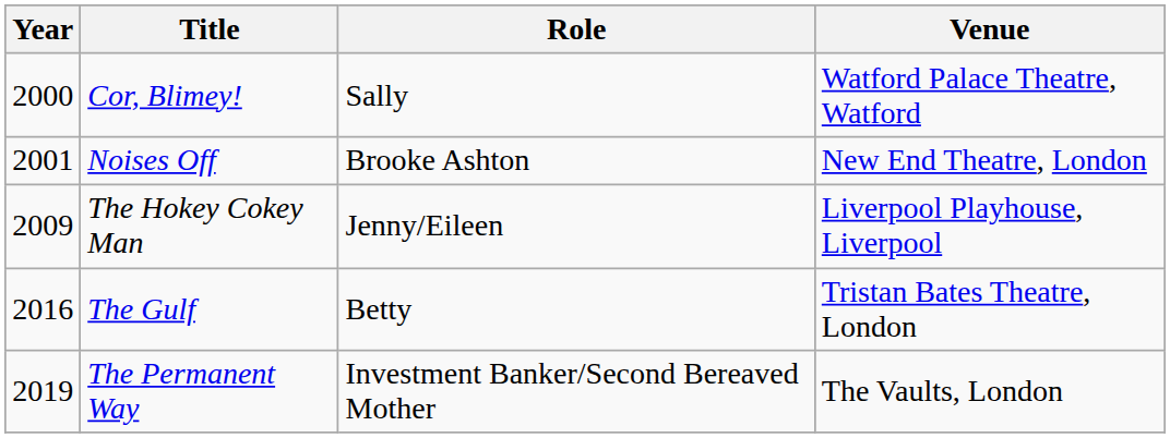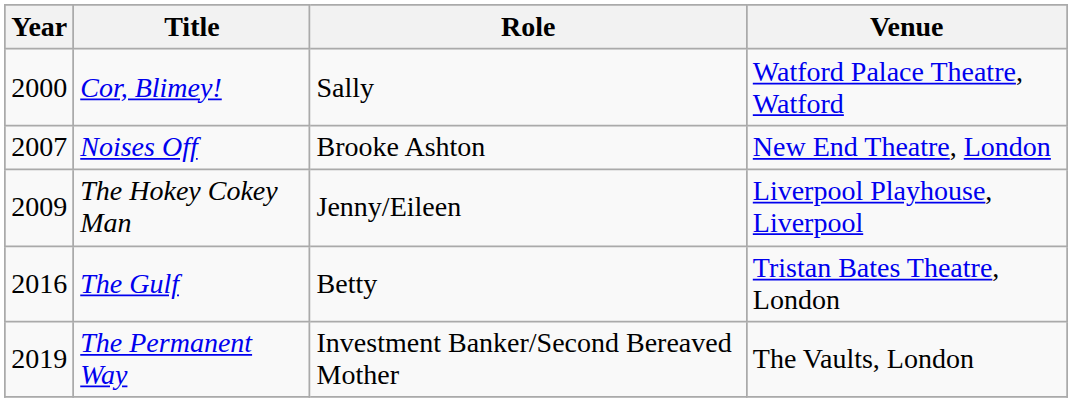Noises Off | Year: 2001 -> 2007
